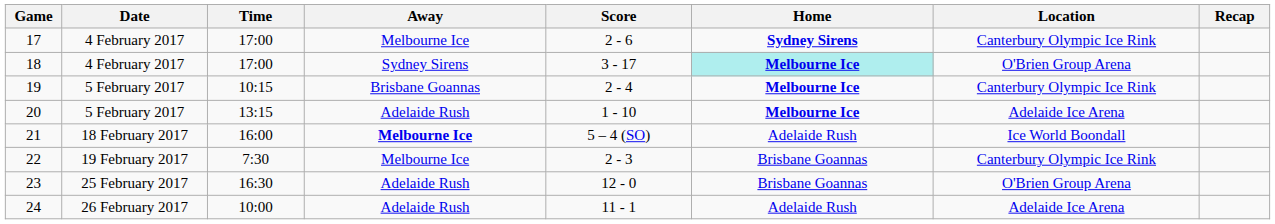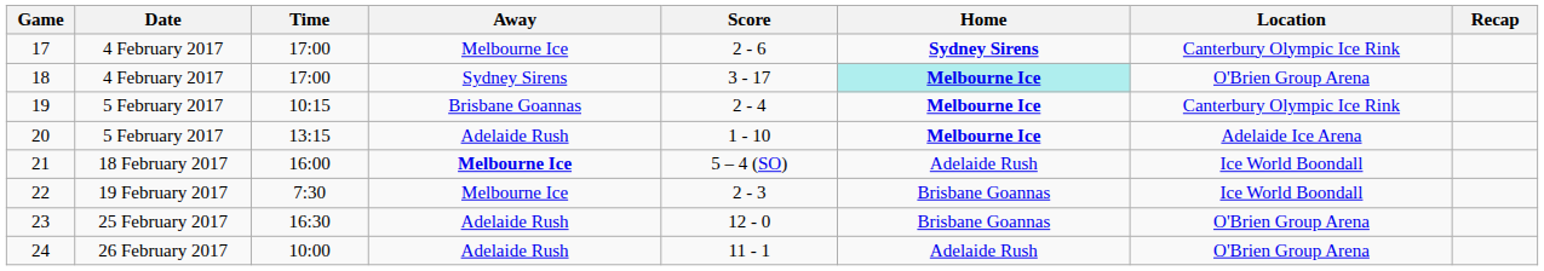22 | Location: Canterbury Olympic Ice Rink -> Ice World Boondall
24 | Location: Adelaide Ice Arena -> O'Brien Group Arena
